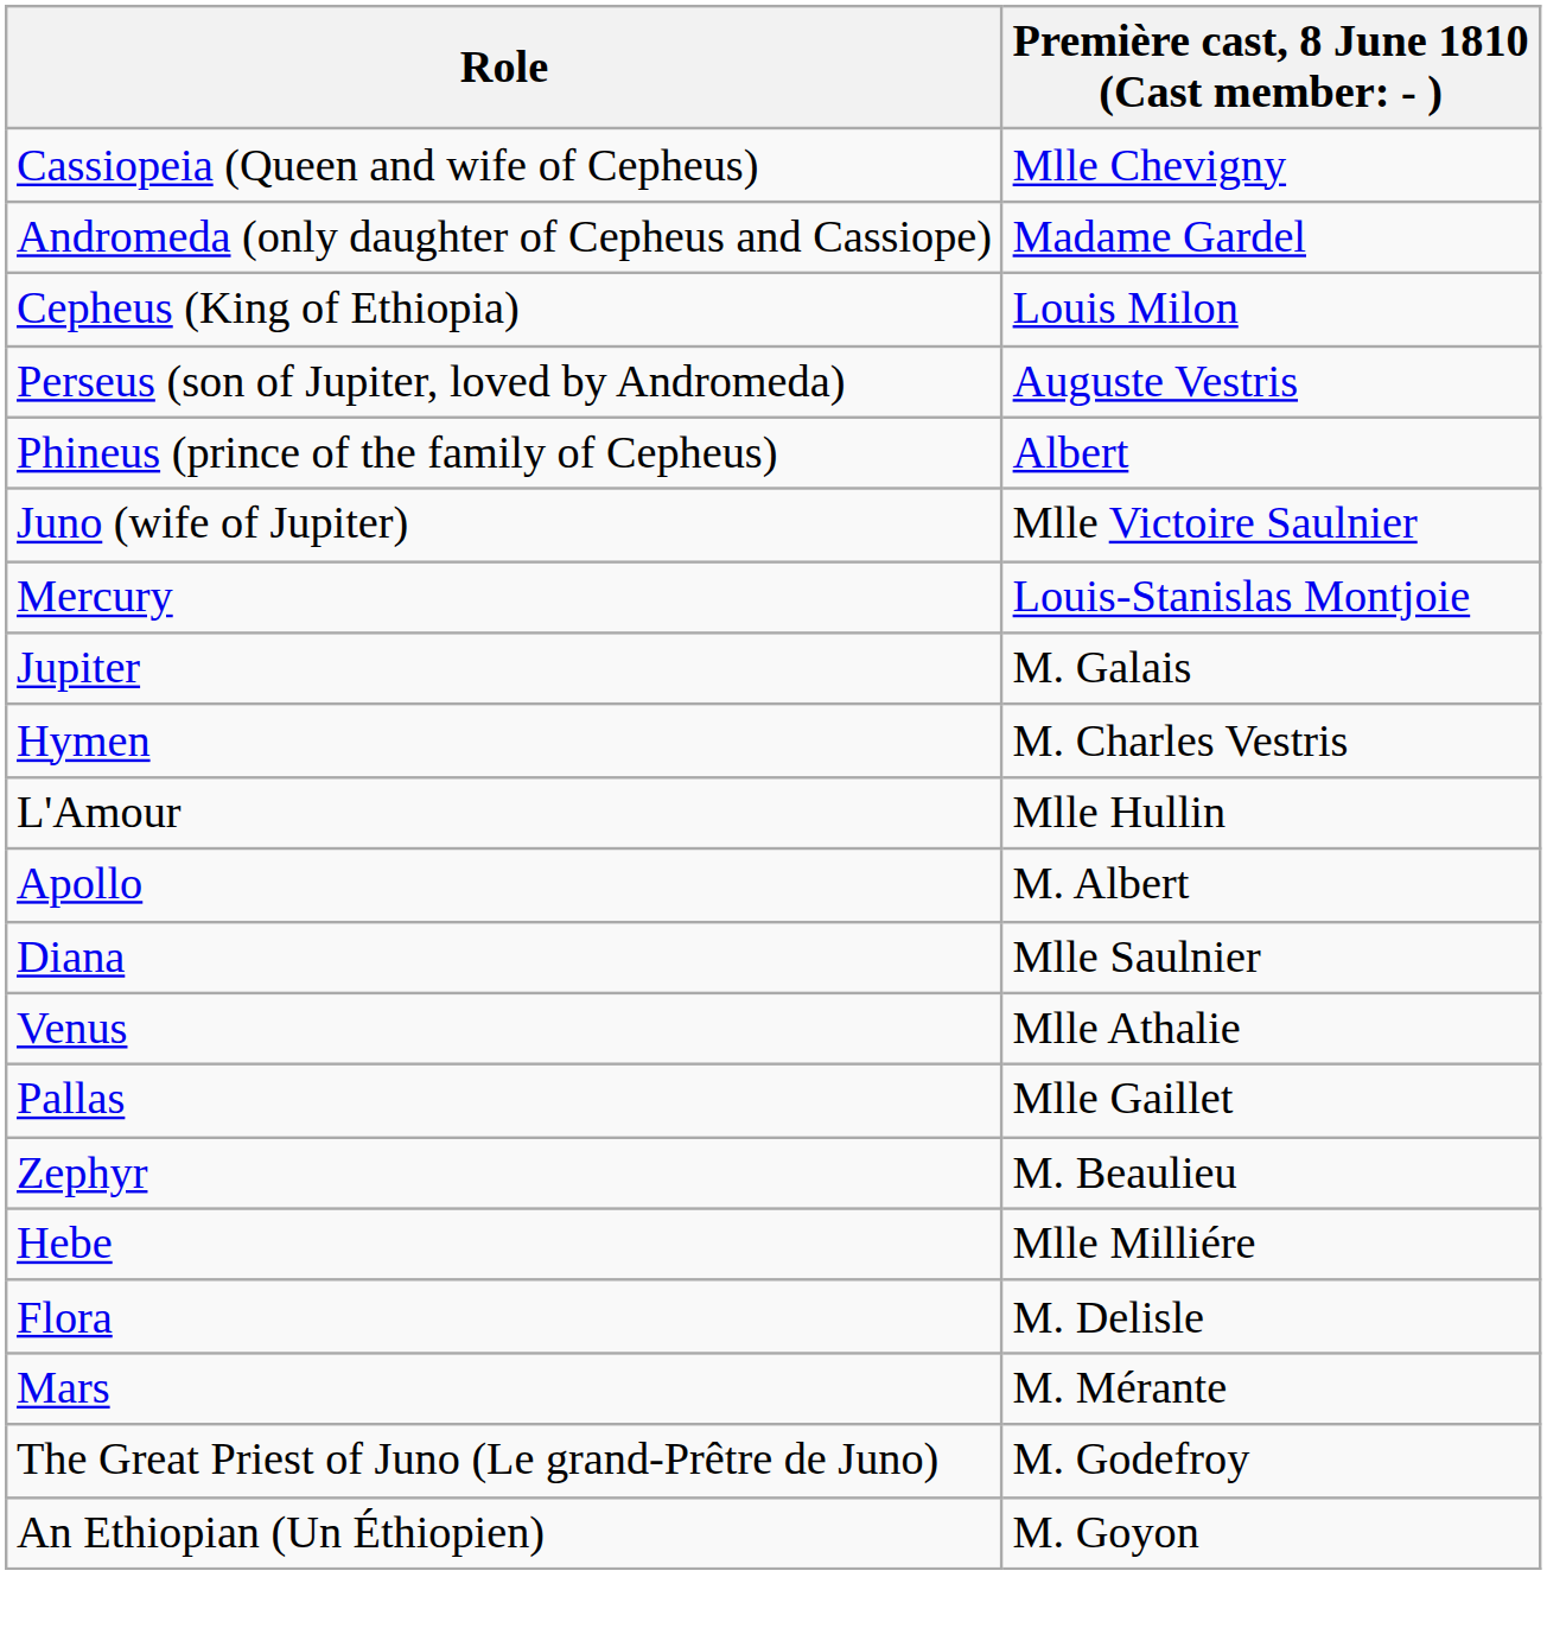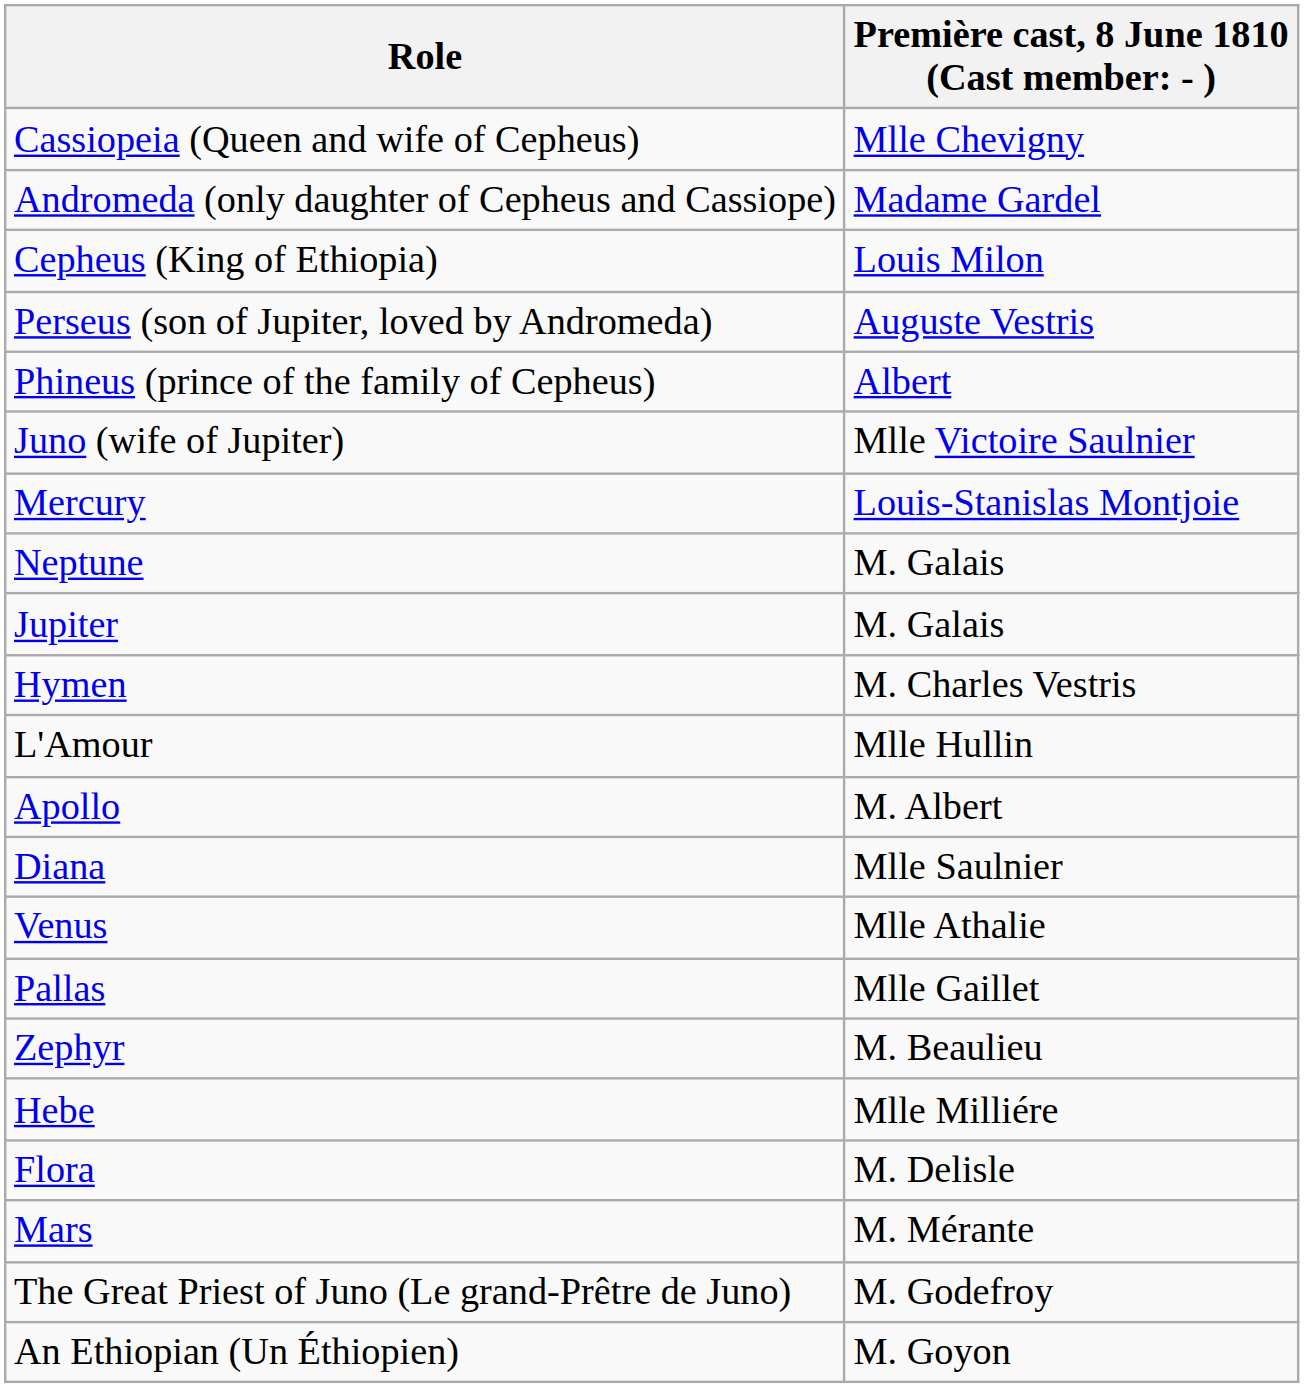+ row: Neptune | M. Galais
